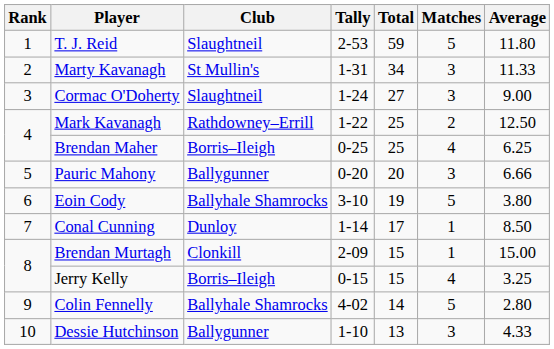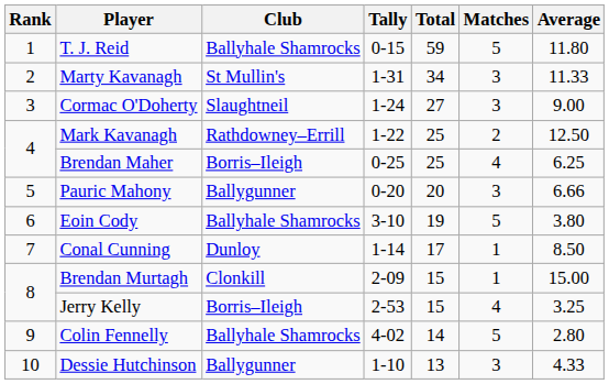T. J. Reid | Club: Slaughtneil -> Ballyhale Shamrocks
T. J. Reid | Tally: 2-53 -> 0-15
Jerry Kelly | Tally: 0-15 -> 2-53
